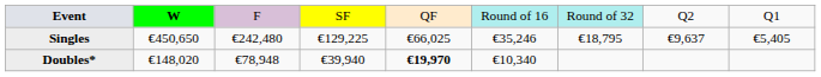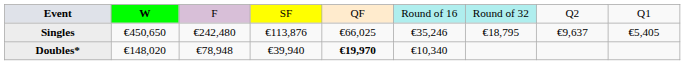Singles | column 4: €129,225 -> €113,876
